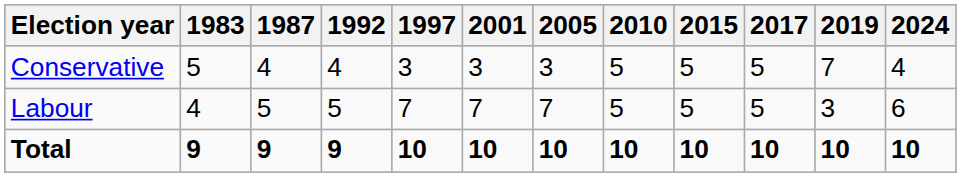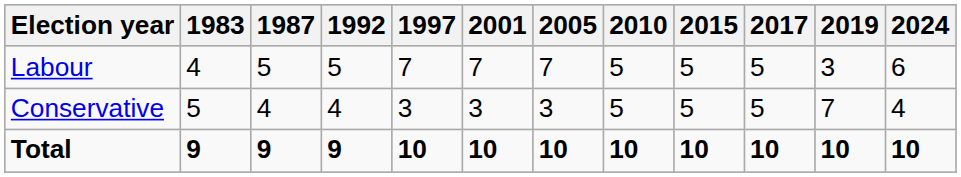rows swapped: Labour <-> Conservative
